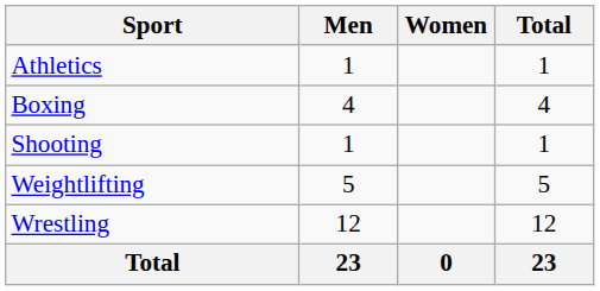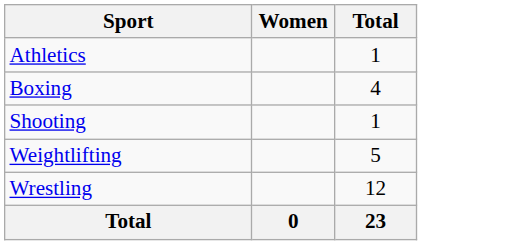- column: Men | 1 | 4 | 1 | 5 | 12 | 23
